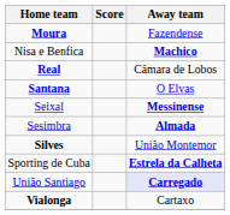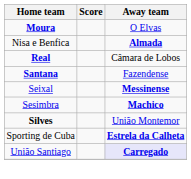Moura | Away team: Fazendense -> O Elvas
Nisa e Benfica | Away team: Machico -> Almada
Santana | Away team: O Elvas -> Fazendense
Sesimbra | Away team: Almada -> Machico
- row: Vialonga | Cartaxo
